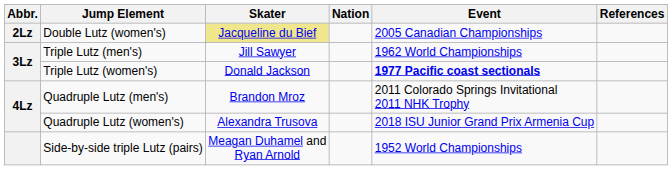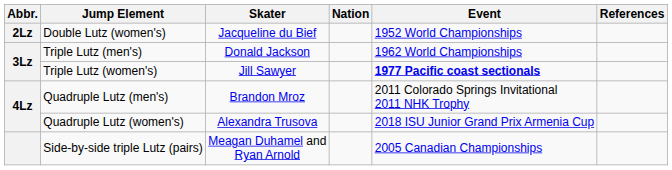Double Lutz (women's) | Skater: khaki background -> no background
Double Lutz (women's) | Event: 2005 Canadian Championships -> 1952 World Championships
Triple Lutz (men's) | Skater: Jill Sawyer -> Donald Jackson
Triple Lutz (women's) | Skater: Donald Jackson -> Jill Sawyer
Side-by-side triple Lutz (pairs) | Event: 1952 World Championships -> 2005 Canadian Championships
